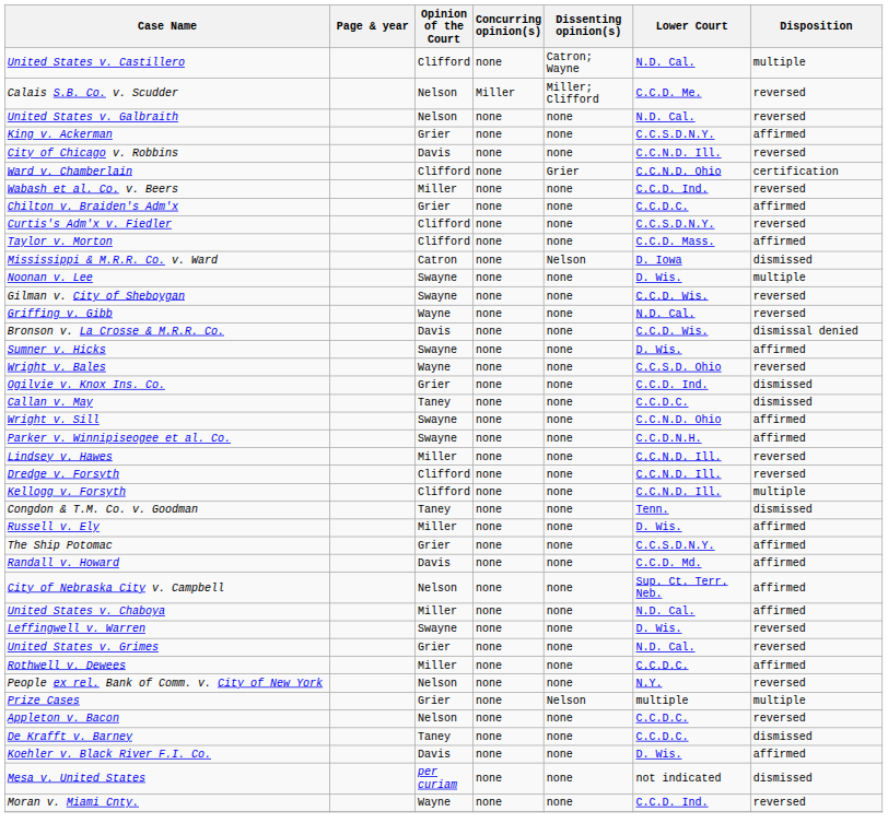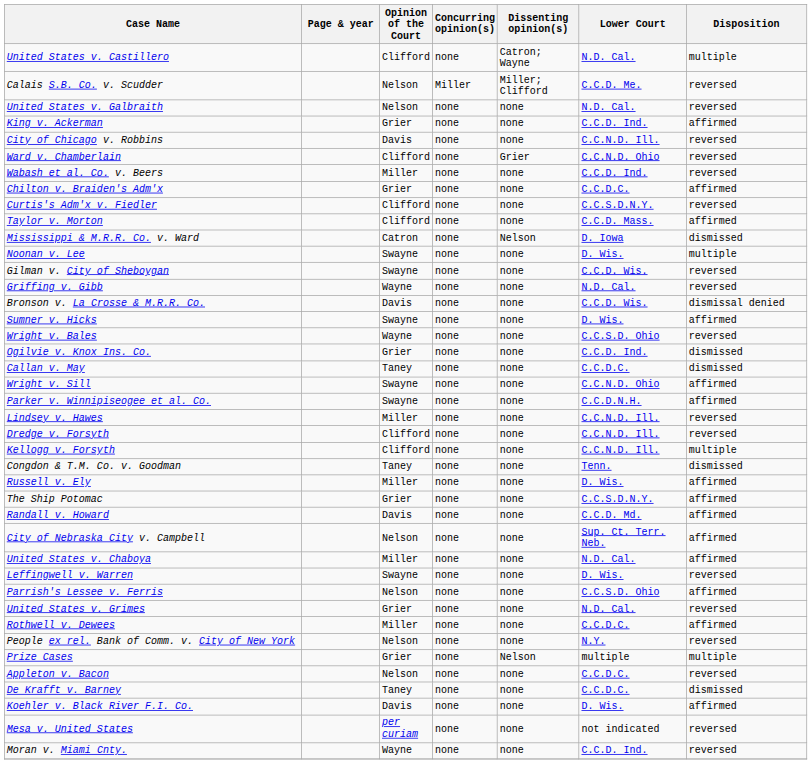King v. Ackerman | Lower Court: C.C.S.D.N.Y. -> C.C.D. Ind.
Ward v. Chamberlain | Disposition: certification -> reversed
+ row: Parrish's Lessee v. Ferris | Nelson | none | none | C.C.S.D. Ohio | affirmed
Mesa v. United States | Disposition: dismissed -> reversed
